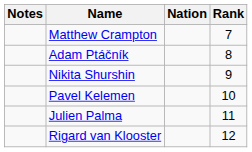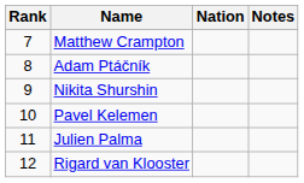columns swapped: Rank <-> Notes
